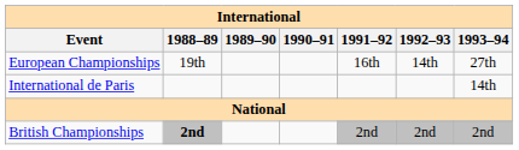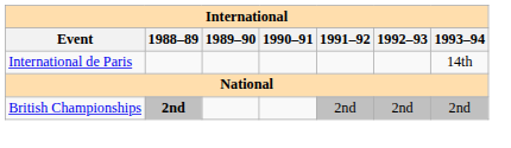- row: European Championships | 19th | 16th | 14th | 27th
